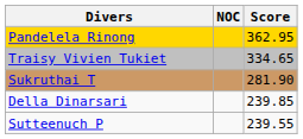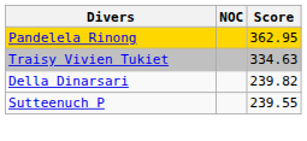Traisy Vivien Tukiet | Score: 334.65 -> 334.63
- row: Sukruthai T | 281.90
Della Dinarsari | Score: 239.85 -> 239.82
